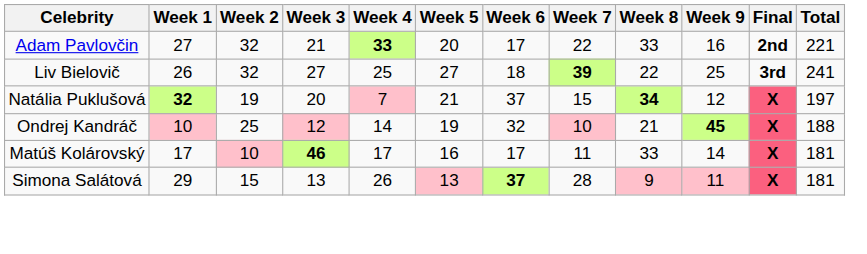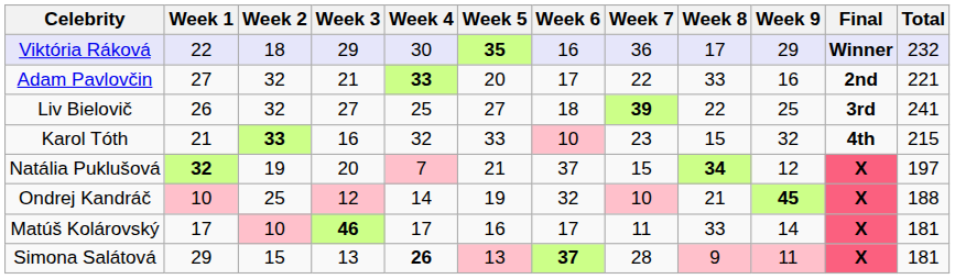+ row: Viktória Ráková | 22 | 18 | 29 | 30 | 35 | 16 | 36 | 17 | 29 | Winner | 232
+ row: Karol Tóth | 21 | 33 | 16 | 32 | 33 | 10 | 23 | 15 | 32 | 4th | 215
Simona Salátová | Week 4: normal -> bold
